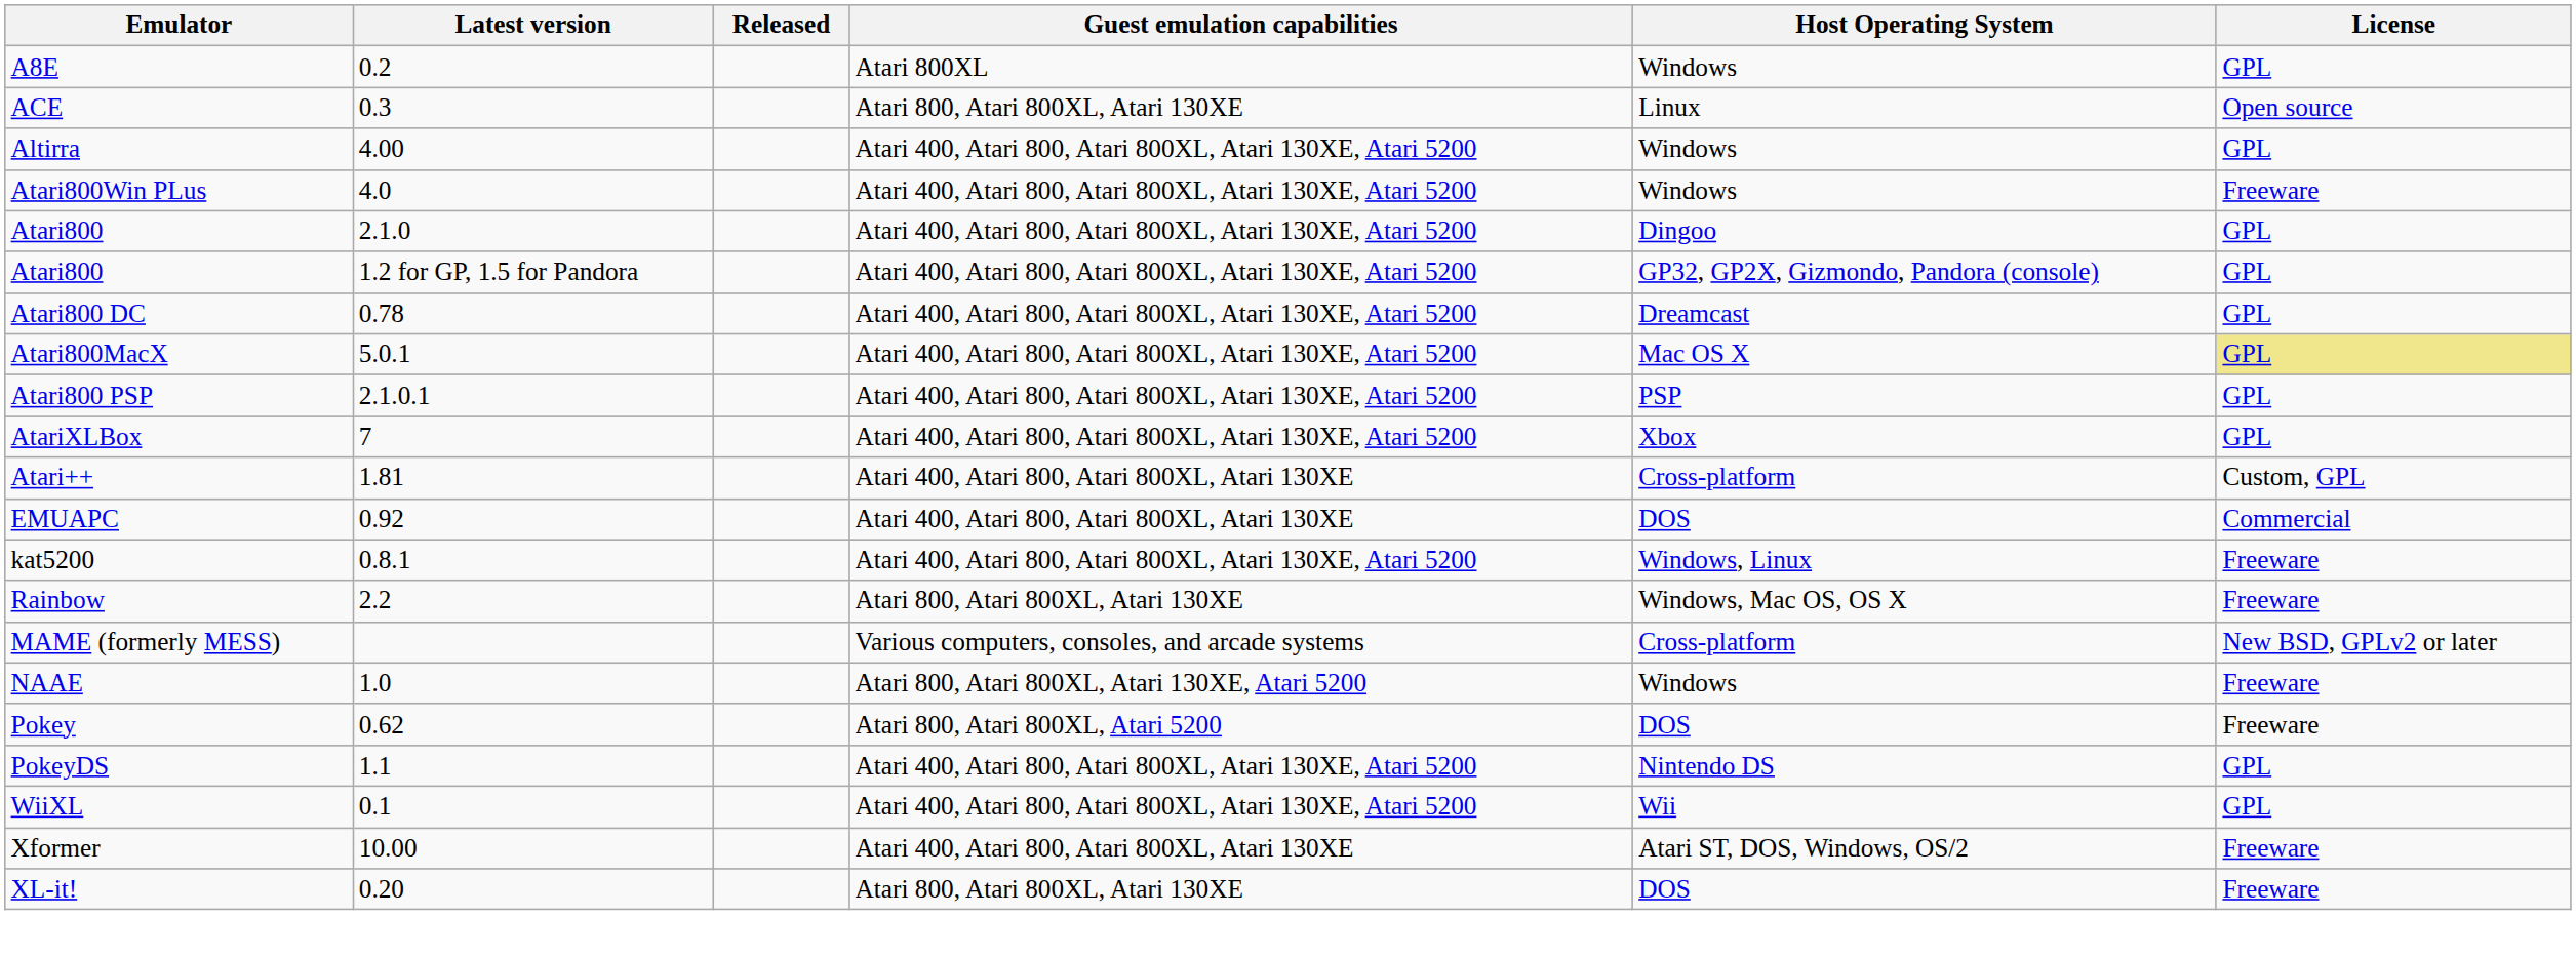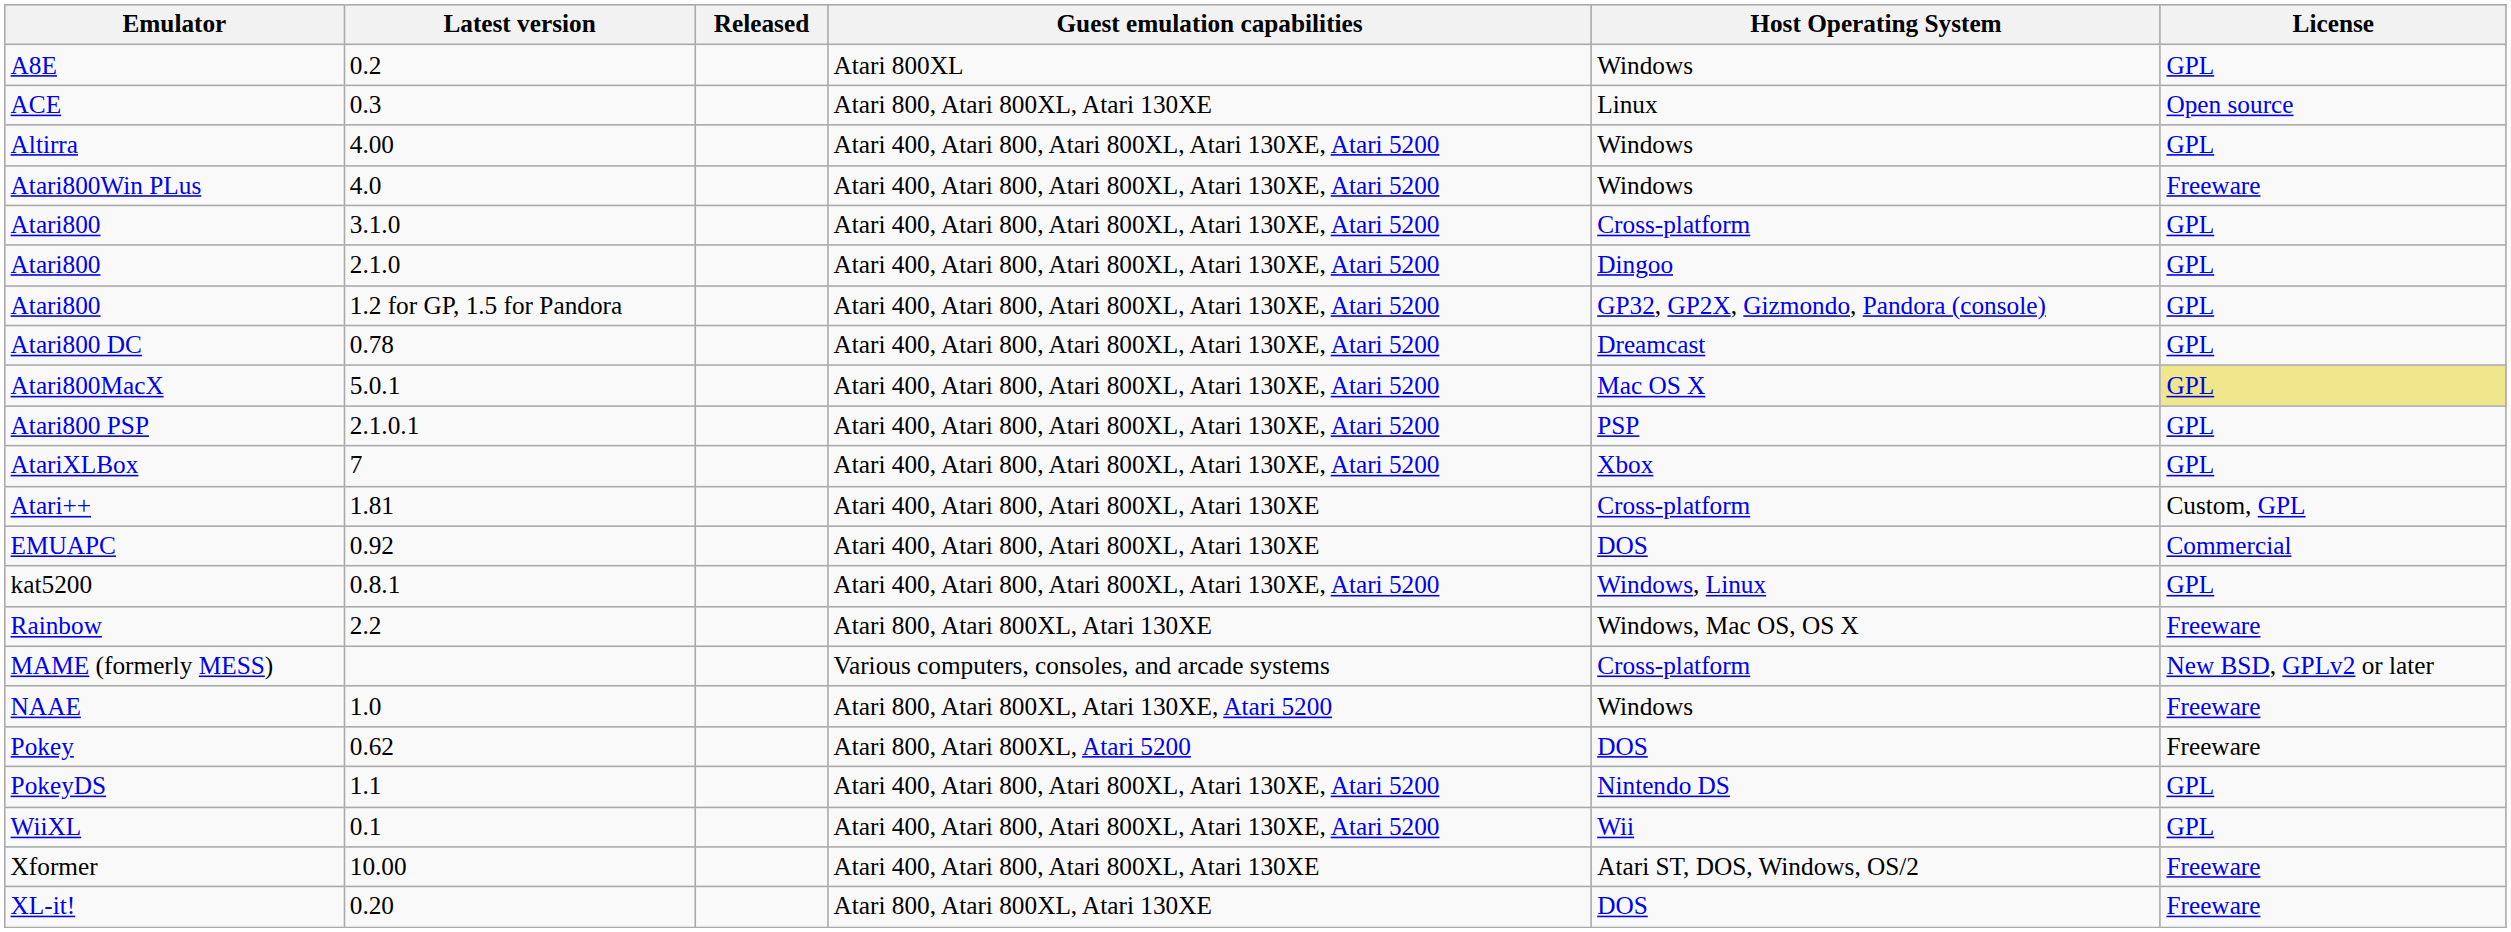+ row: Atari800 | 3.1.0 | Atari 400, Atari 800, Atari 800XL, Atari 130XE, Atari 5200 | Cross-platform | GPL
kat5200 | License: Freeware -> GPL
